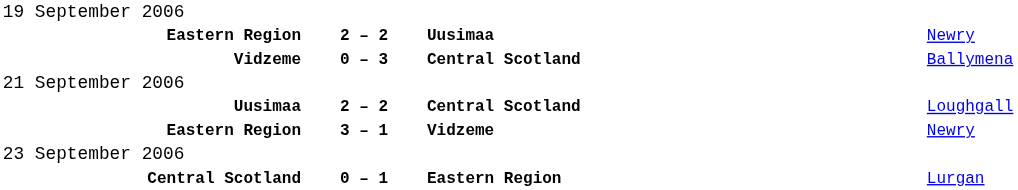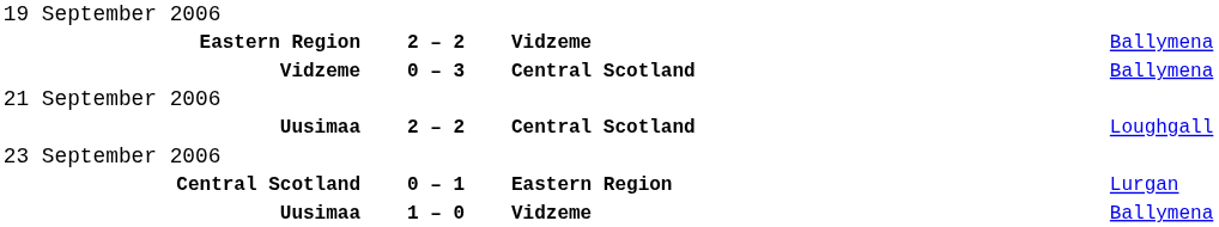Eastern Region / 2 – 2 | column 3: Uusimaa -> Vidzeme
Eastern Region / 2 – 2 | column 4: Newry -> Ballymena
- row: Eastern Region | 3 – 1 | Vidzeme | Newry
+ row: Uusimaa | 1 – 0 | Vidzeme | Ballymena
